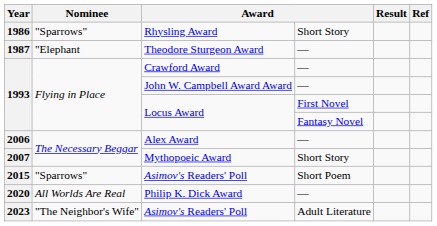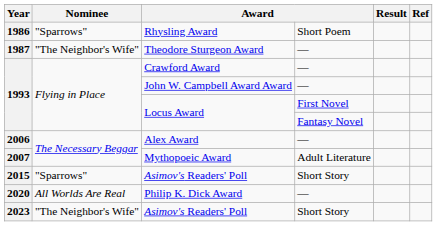Rhysling Award | column 4: Short Story -> Short Poem
Theodore Sturgeon Award | Nominee: "Elephant -> "The Neighbor's Wife"
Mythopoeic Award | column 4: Short Story -> Adult Literature
2015 / Asimov's Readers' Poll | column 4: Short Poem -> Short Story
2023 / Asimov's Readers' Poll | column 4: Adult Literature -> Short Story
